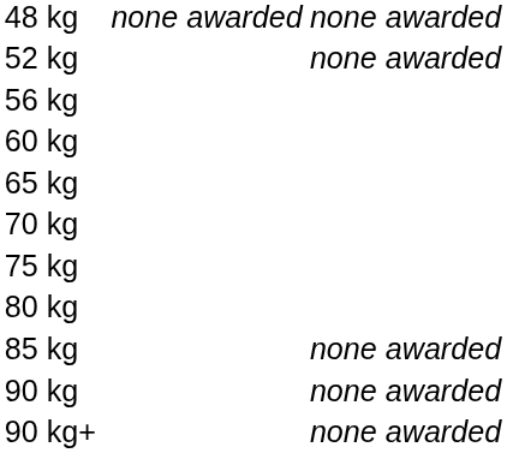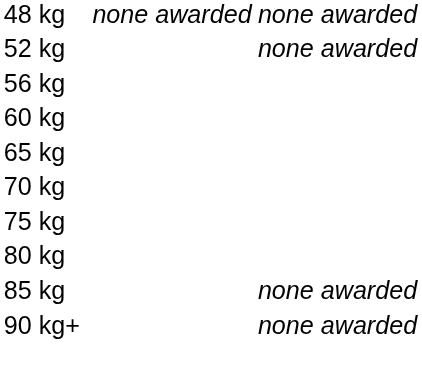- row: 90 kg | none awarded
